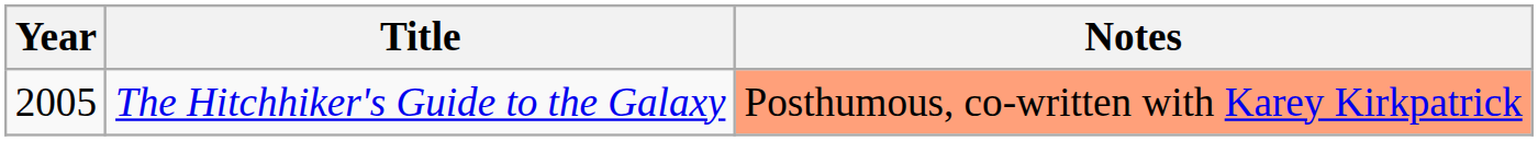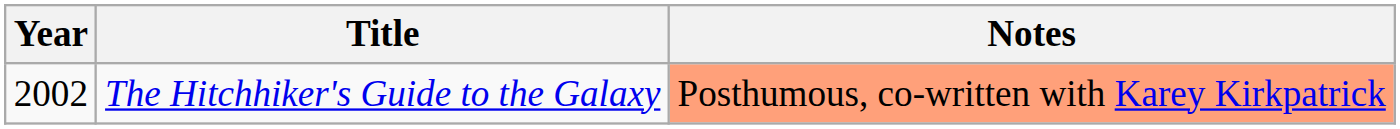The Hitchhiker's Guide to the Galaxy | Year: 2005 -> 2002
